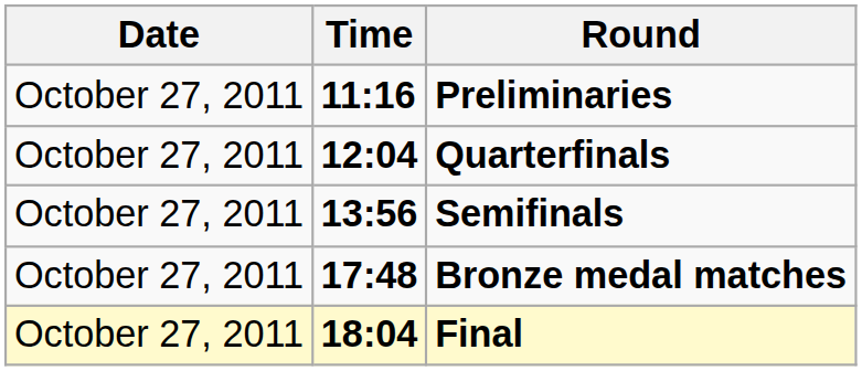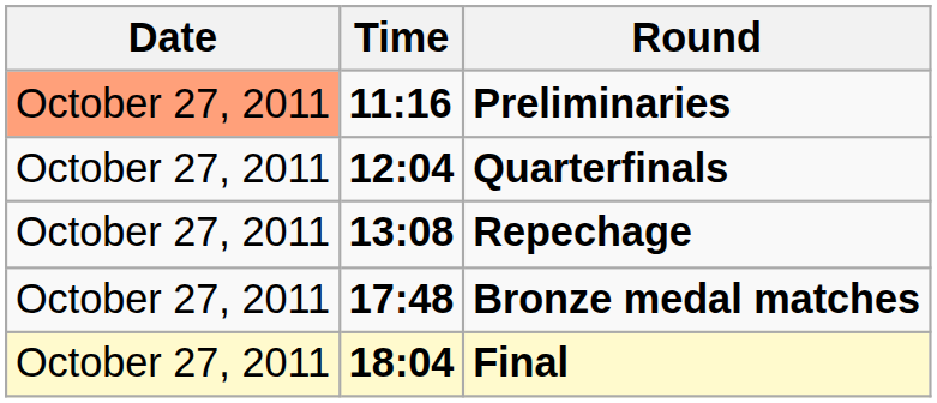Preliminaries | Date: no background -> lightsalmon background
+ row: October 27, 2011 | 13:08 | Repechage
- row: October 27, 2011 | 13:56 | Semifinals
